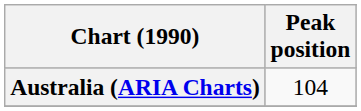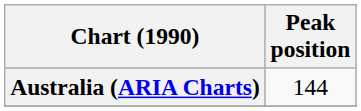Australia (ARIA Charts) | Peak position: 104 -> 144
